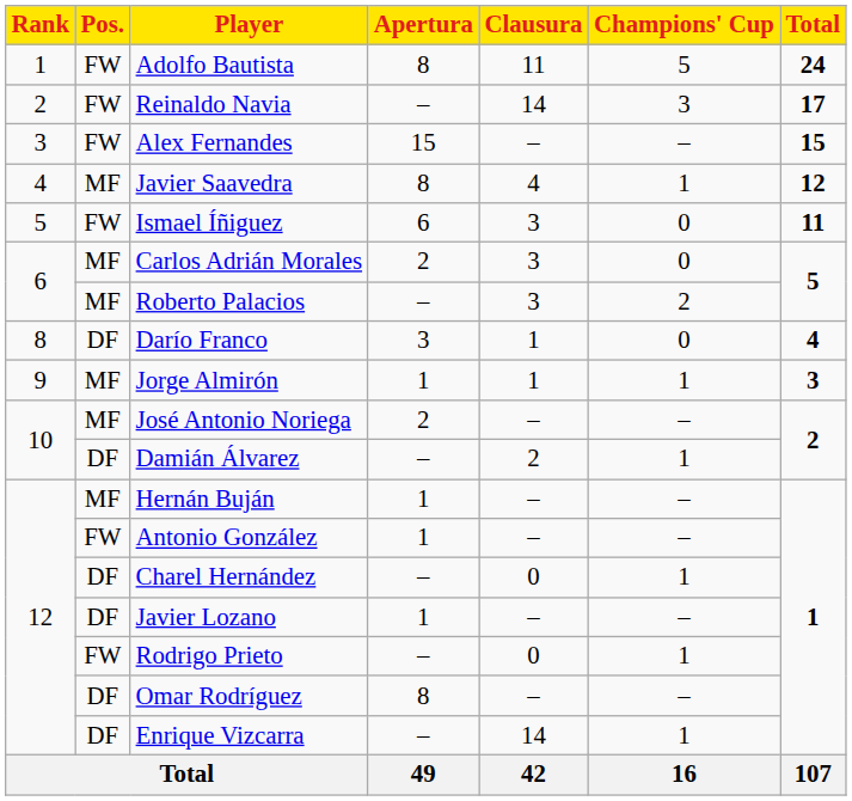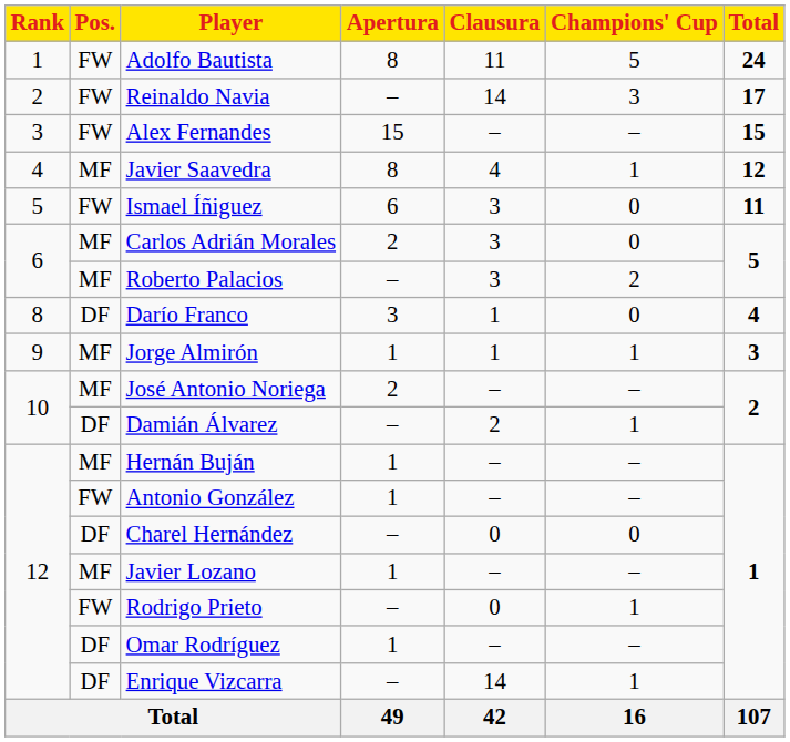Charel Hernández | Champions' Cup: 1 -> 0
Javier Lozano | Pos.: DF -> MF
Omar Rodríguez | Apertura: 8 -> 1
